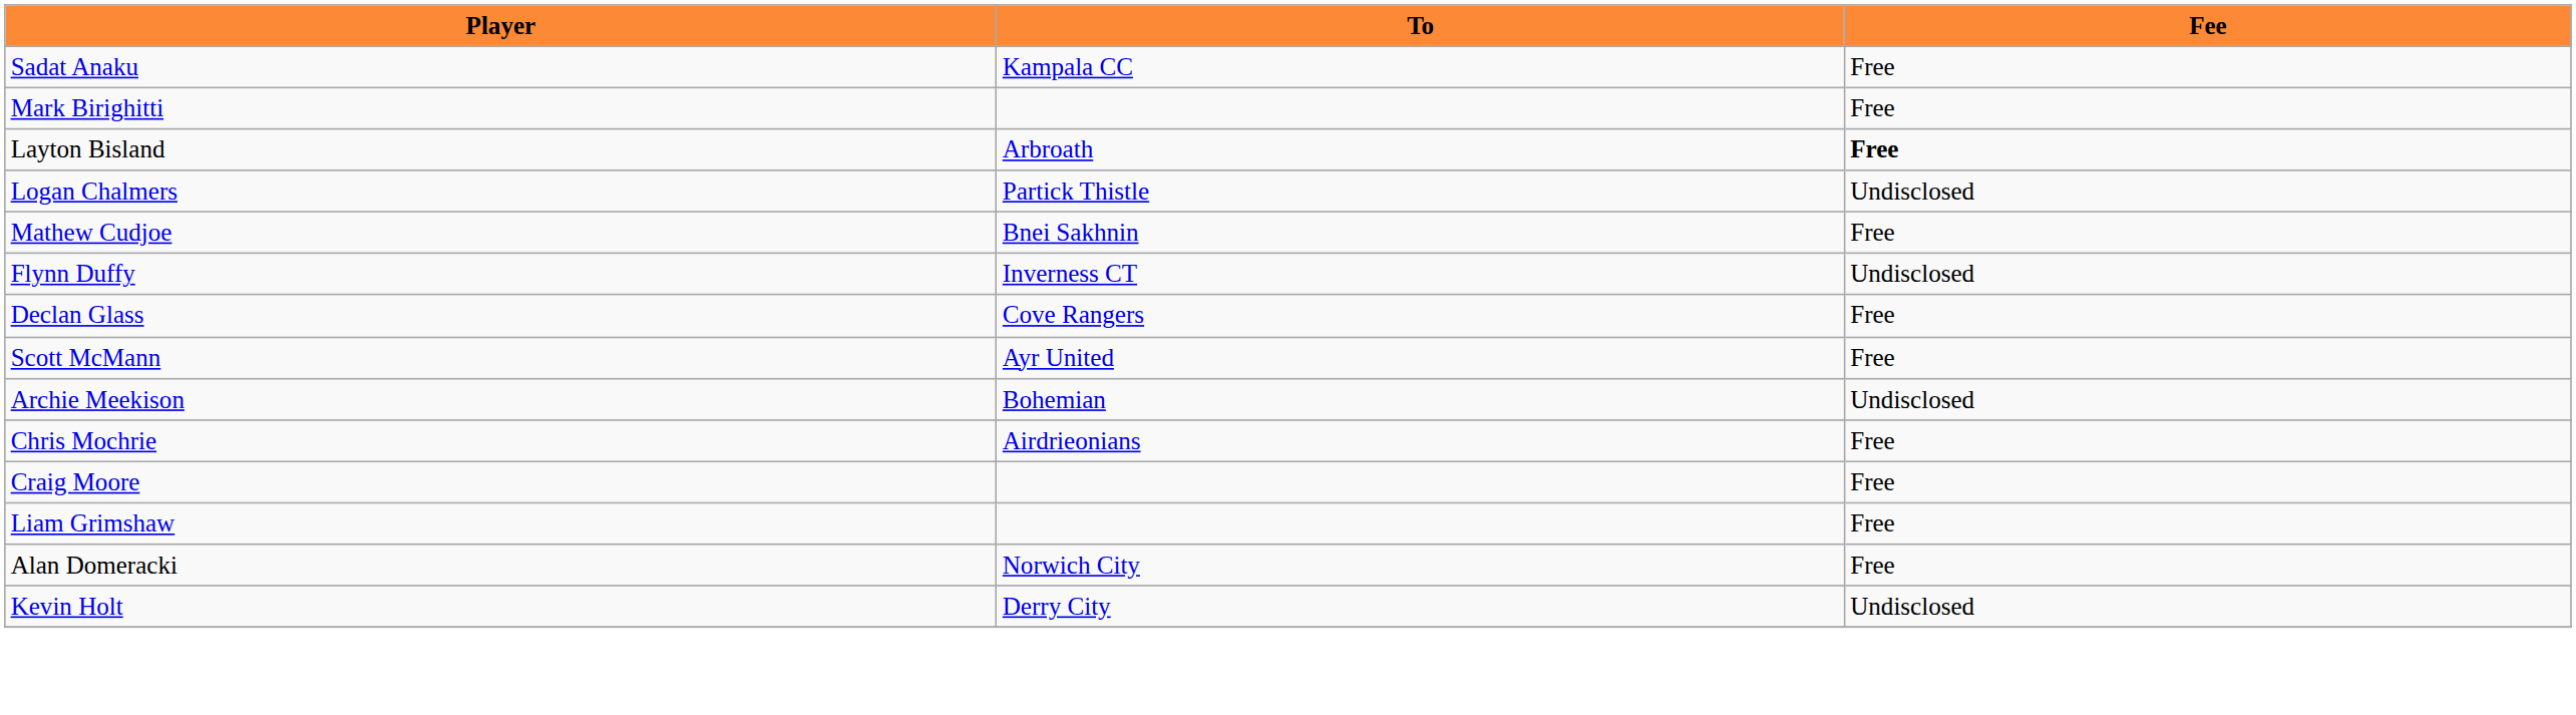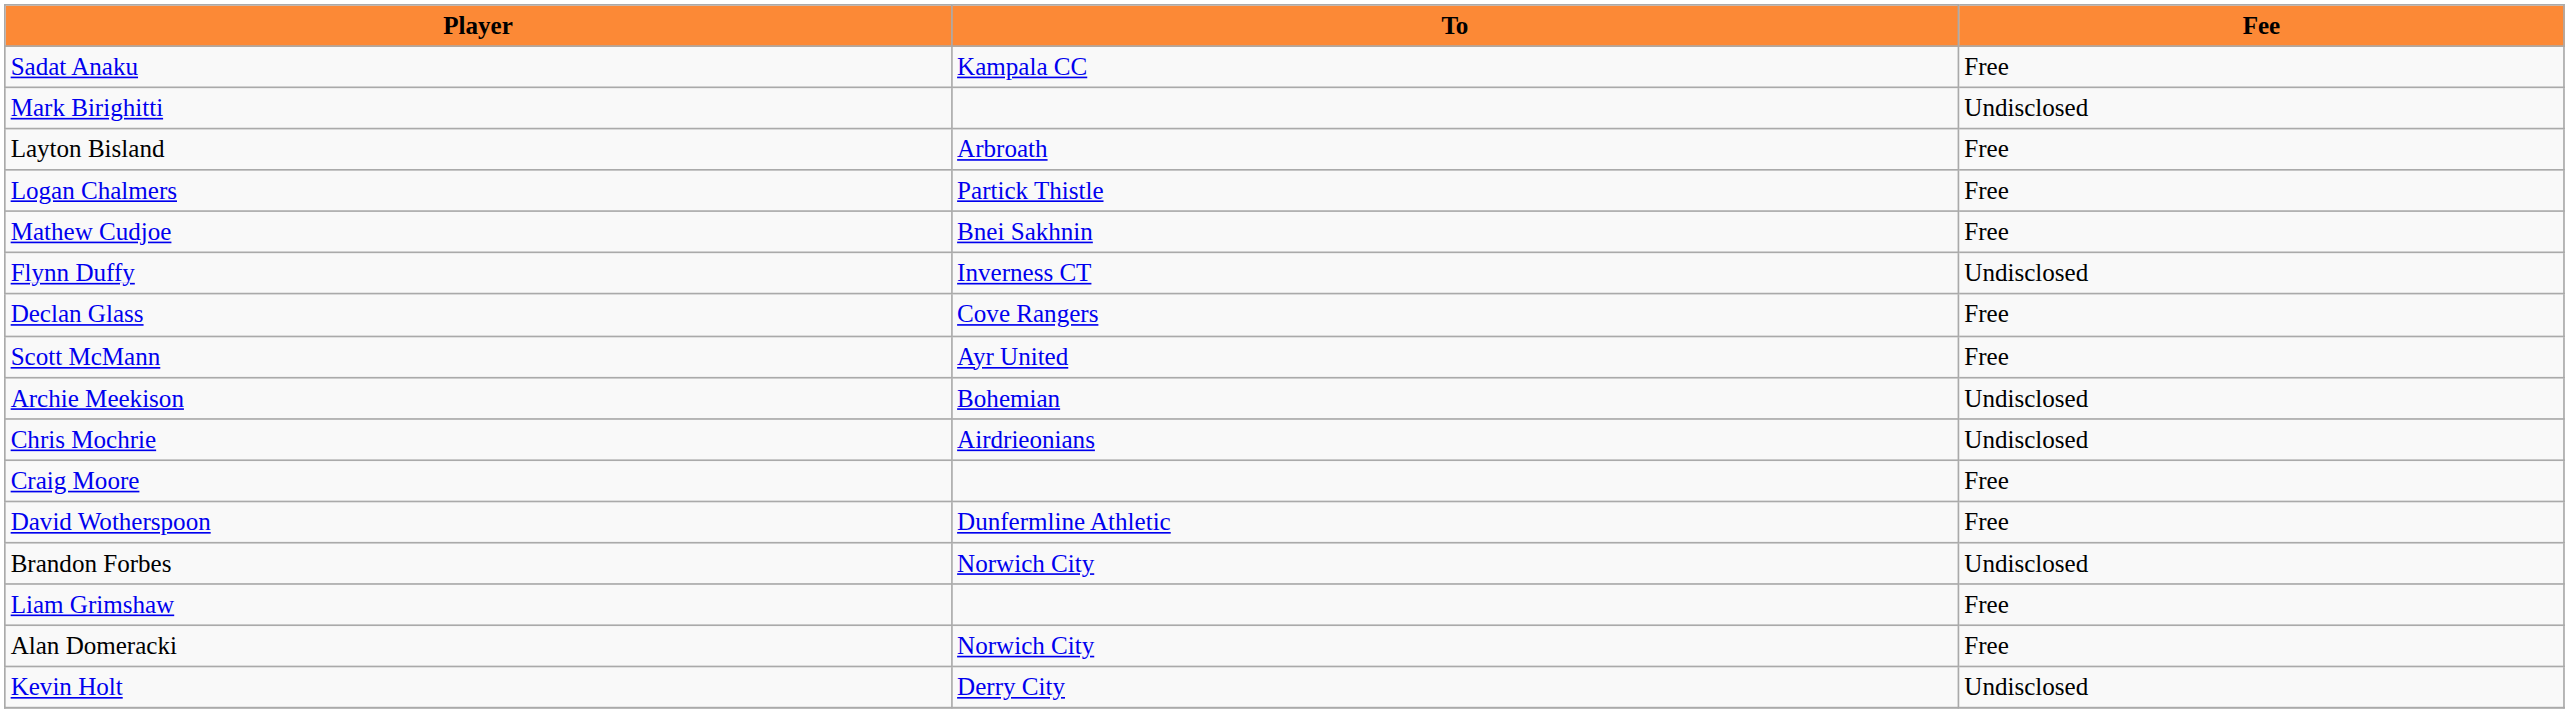Mark Birighitti | Fee: Free -> Undisclosed
Layton Bisland | Fee: bold -> normal
Logan Chalmers | Fee: Undisclosed -> Free
Chris Mochrie | Fee: Free -> Undisclosed
+ row: David Wotherspoon | Dunfermline Athletic | Free
+ row: Brandon Forbes | Norwich City | Undisclosed
